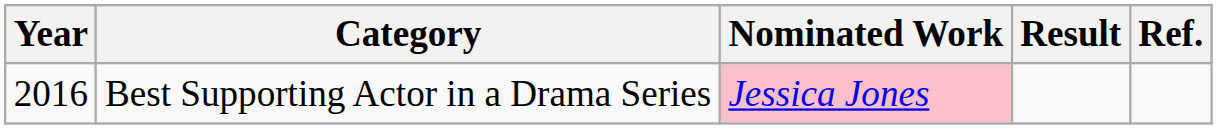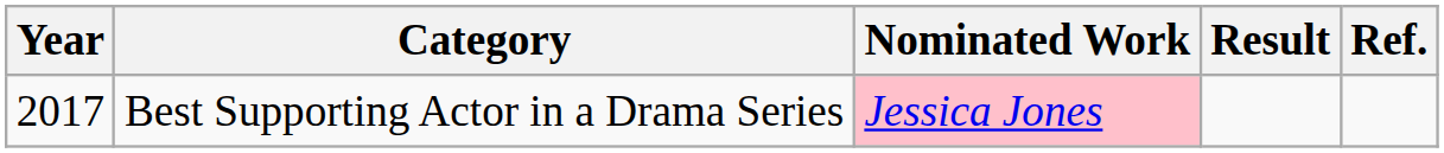Best Supporting Actor in a Drama Series | Year: 2016 -> 2017
